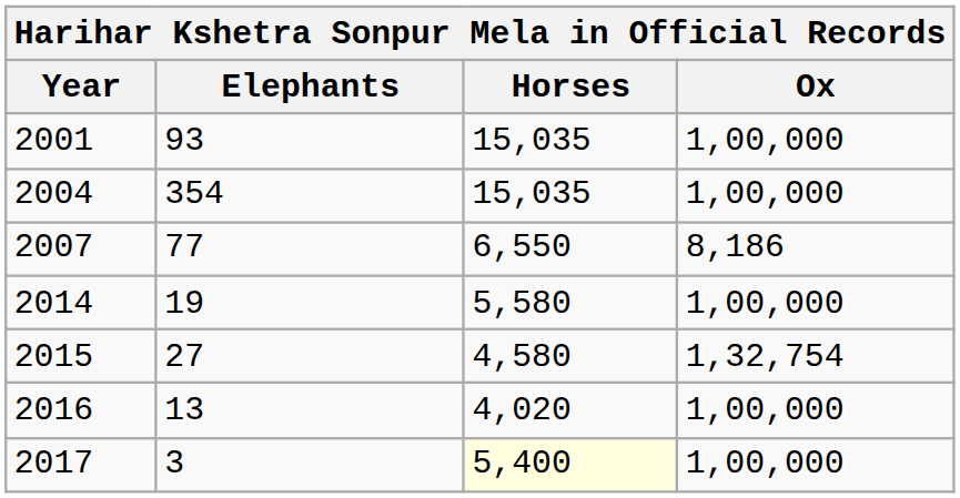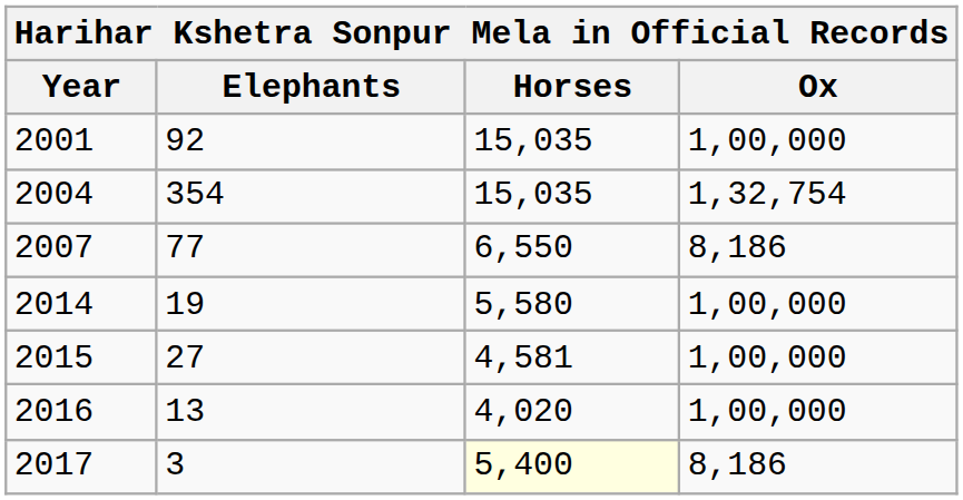2001 | Elephants: 93 -> 92
2004 | Ox: 1,00,000 -> 1,32,754
2015 | Horses: 4,580 -> 4,581
2015 | Ox: 1,32,754 -> 1,00,000
2017 | Ox: 1,00,000 -> 8,186
